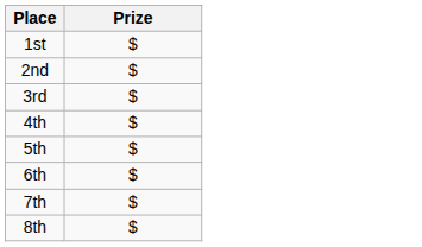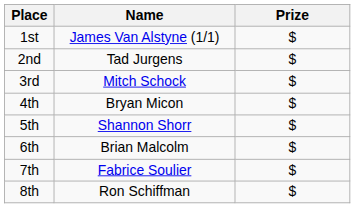+ column: Name | James Van Alstyne (1/1) | Tad Jurgens | Mitch Schock | Bryan Micon | Shannon Shorr | Brian Malcolm | Fabrice Soulier | Ron Schiffman
